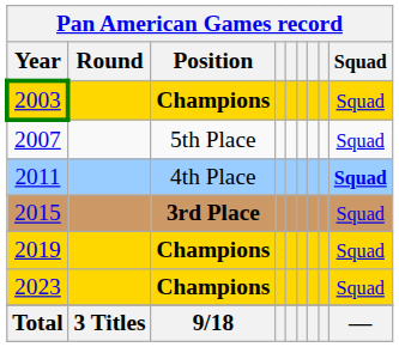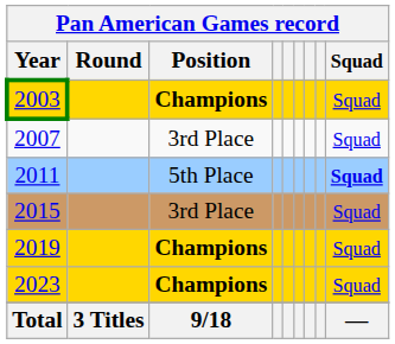2007 | Position: 5th Place -> 3rd Place
2011 | Position: 4th Place -> 5th Place
2015 | Position: bold -> normal
